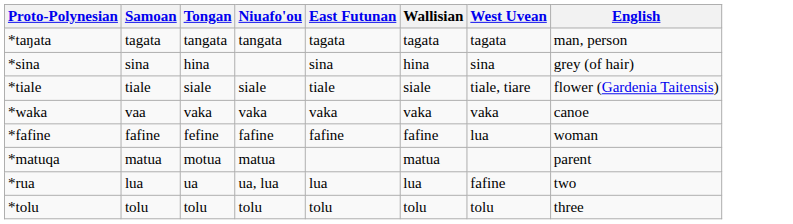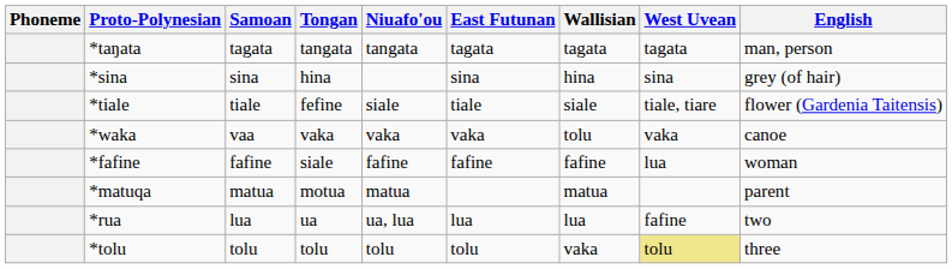+ column: Phoneme
*tiale | Tongan: siale -> fefine
*waka | Wallisian: vaka -> tolu
*fafine | Tongan: fefine -> siale
*tolu | Wallisian: tolu -> vaka
*tolu | West Uvean: no background -> khaki background
